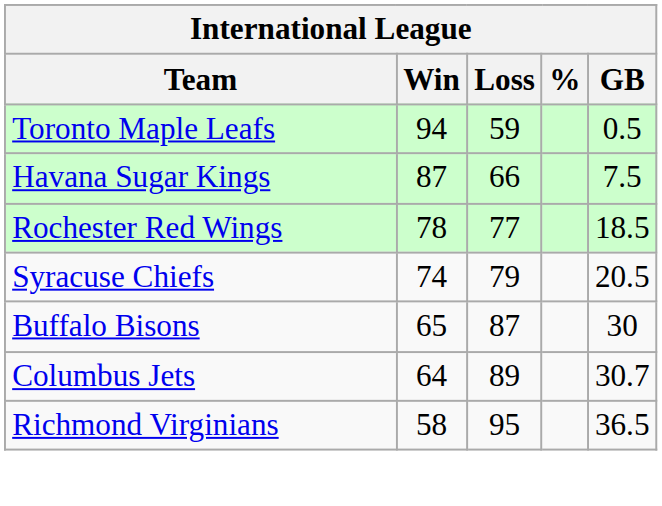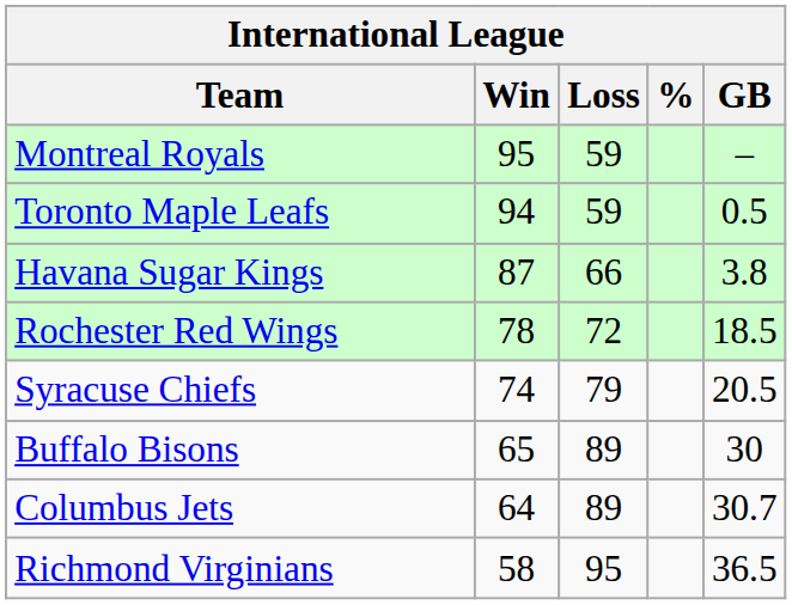+ row: Montreal Royals | 95 | 59 | –
Havana Sugar Kings | GB: 7.5 -> 3.8
Rochester Red Wings | Loss: 77 -> 72
Buffalo Bisons | Loss: 87 -> 89
